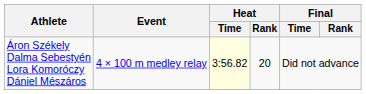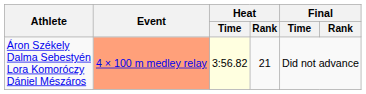Áron Székely Dalma Sebestyén Lora Komoróczy Dániel Mészáros | Event: no background -> lightsalmon background
Áron Székely Dalma Sebestyén Lora Komoróczy Dániel Mészáros | Heat / Rank: 20 -> 21
